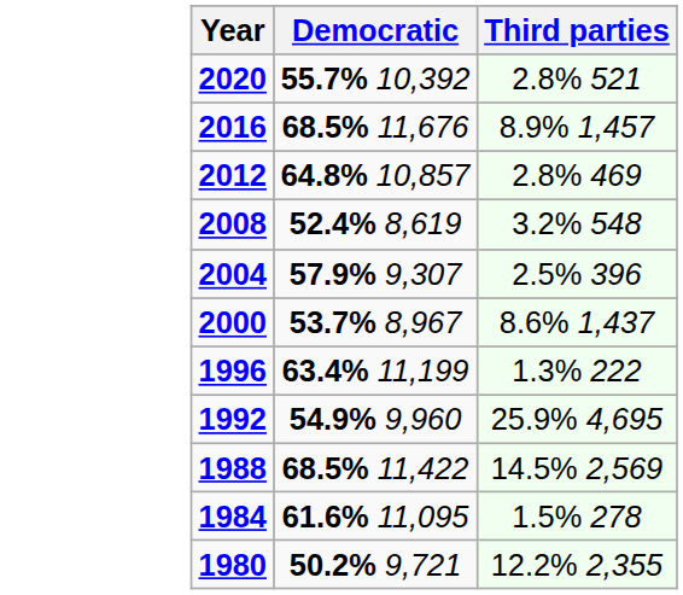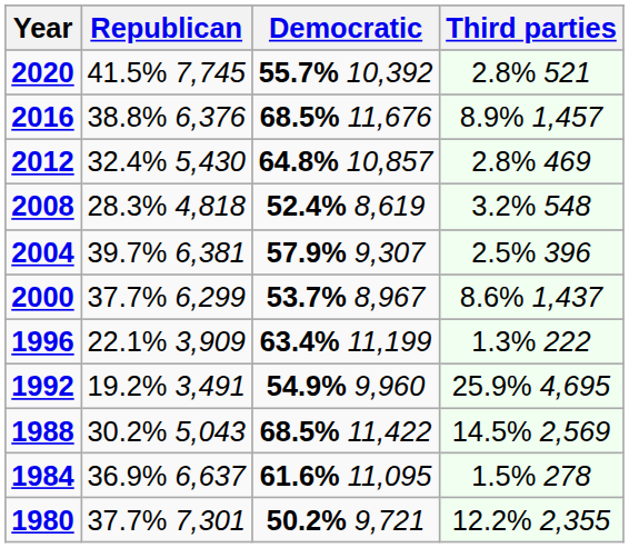+ column: Republican | 41.5% 7,745 | 38.8% 6,376 | 32.4% 5,430 | 28.3% 4,818 | 39.7% 6,381 | 37.7% 6,299 | 22.1% 3,909 | 19.2% 3,491 | 30.2% 5,043 | 36.9% 6,637 | 37.7% 7,301
